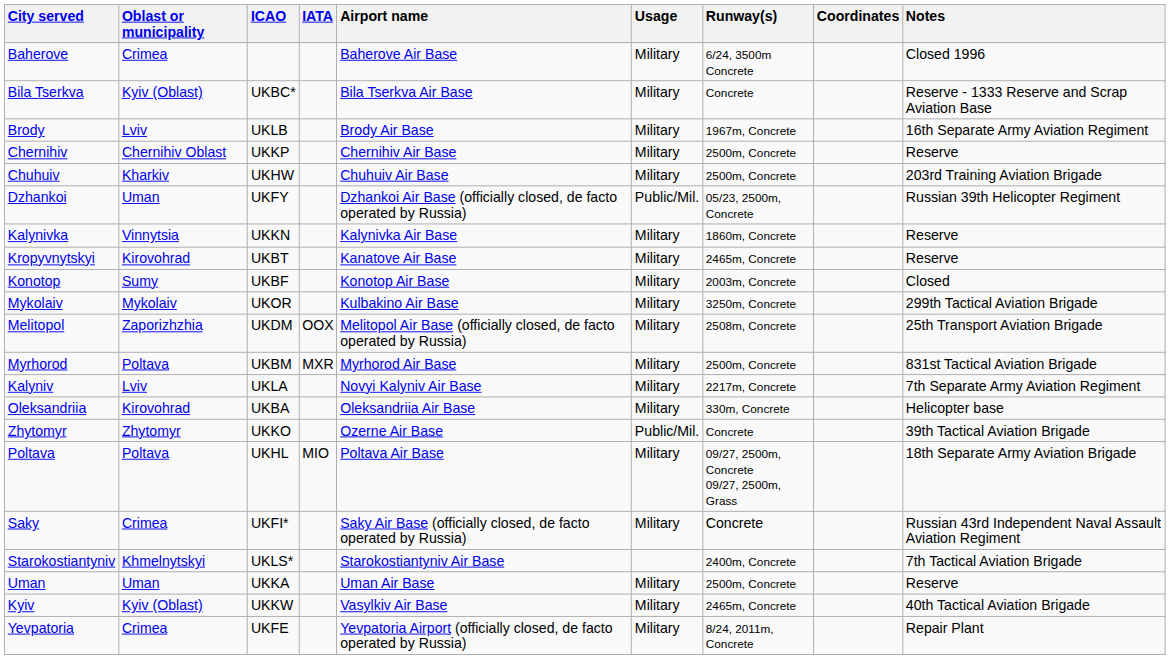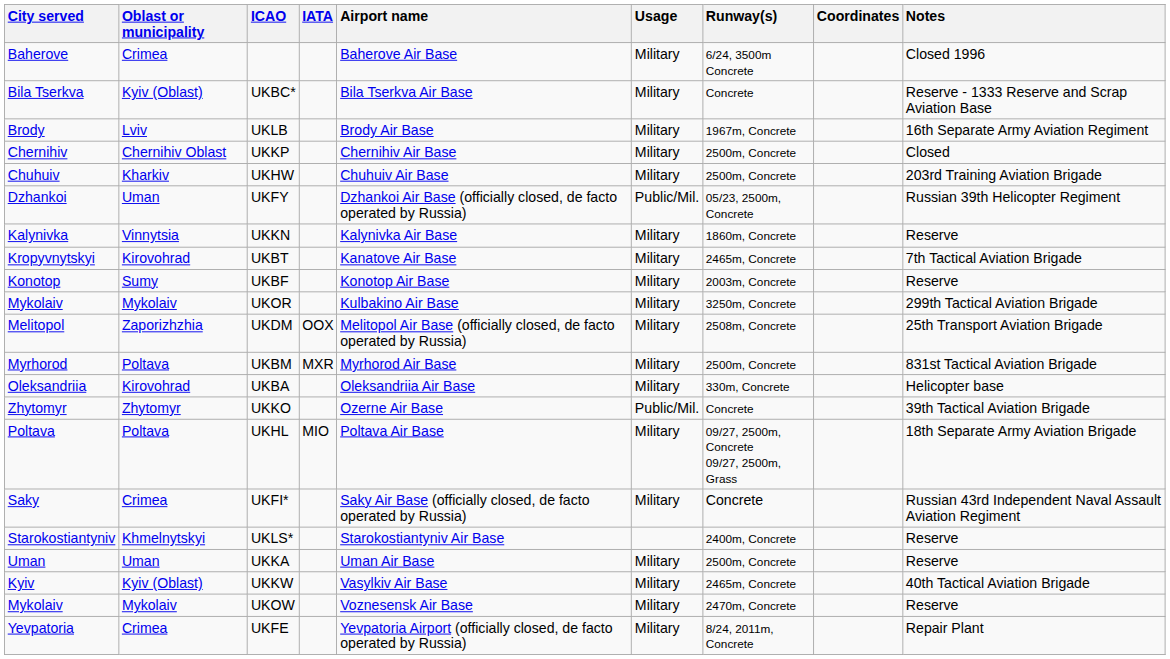UKKP | Notes: Reserve -> Closed
UKBT | Notes: Reserve -> 7th Tactical Aviation Brigade
UKBF | Notes: Closed -> Reserve
- row: Kalyniv | Lviv | UKLA | Novyi Kalyniv Air Base | Military | 2217m, Concrete | 7th Separate Army Aviation Regiment
UKLS* | Notes: 7th Tactical Aviation Brigade -> Reserve
+ row: Mykolaiv | Mykolaiv | UKOW | Voznesensk Air Base | Military | 2470m, Concrete | Reserve
